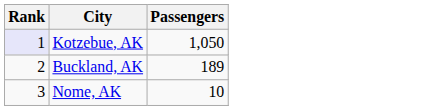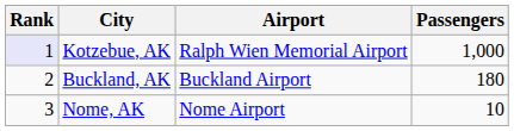+ column: Airport | Ralph Wien Memorial Airport | Buckland Airport | Nome Airport
Kotzebue, AK | Passengers: 1,050 -> 1,000
Buckland, AK | Passengers: 189 -> 180
